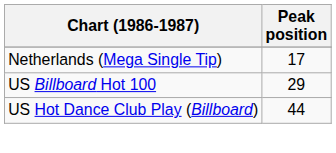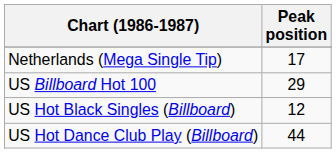+ row: US Hot Black Singles (Billboard) | 12
